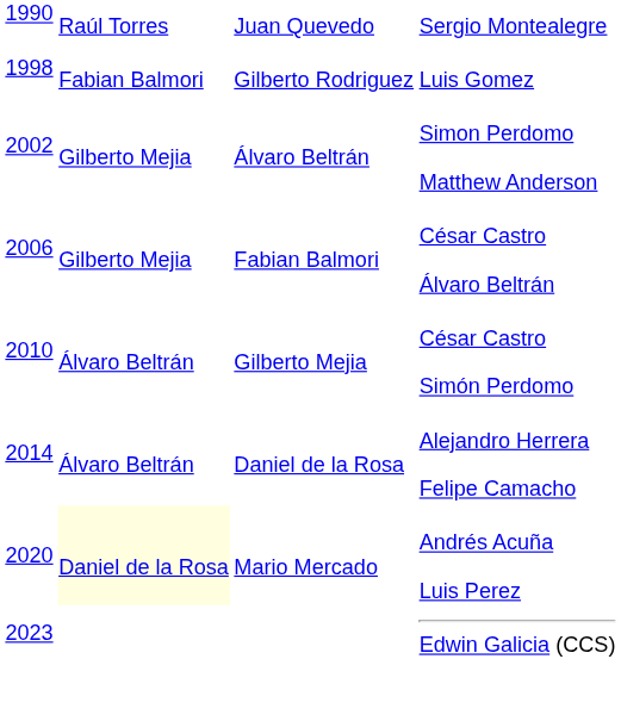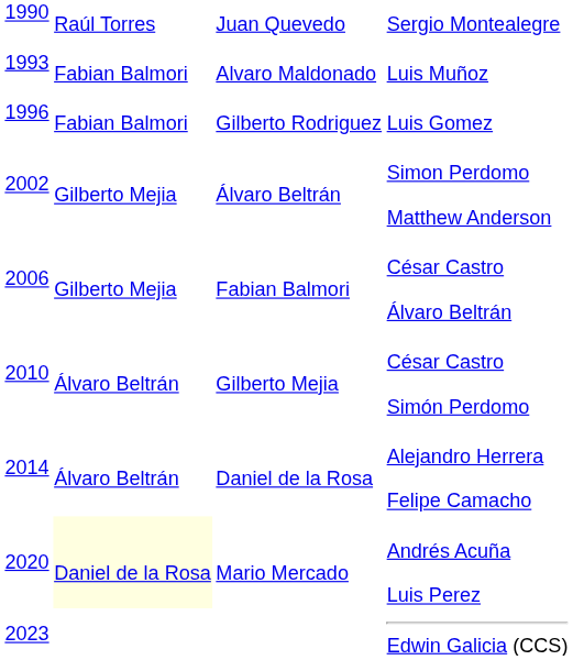+ row: 1993 | Fabian Balmori | Alvaro Maldonado | Luis Muñoz
Gilberto Rodriguez | column 1: 1998 -> 1996
